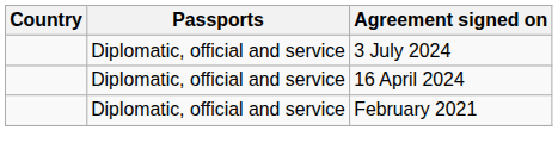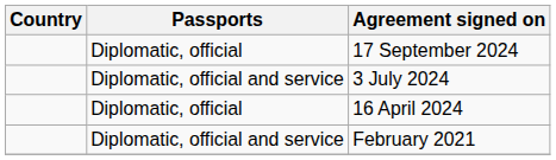+ row: Diplomatic, official | 17 September 2024
16 April 2024 | Passports: Diplomatic, official and service -> Diplomatic, official
